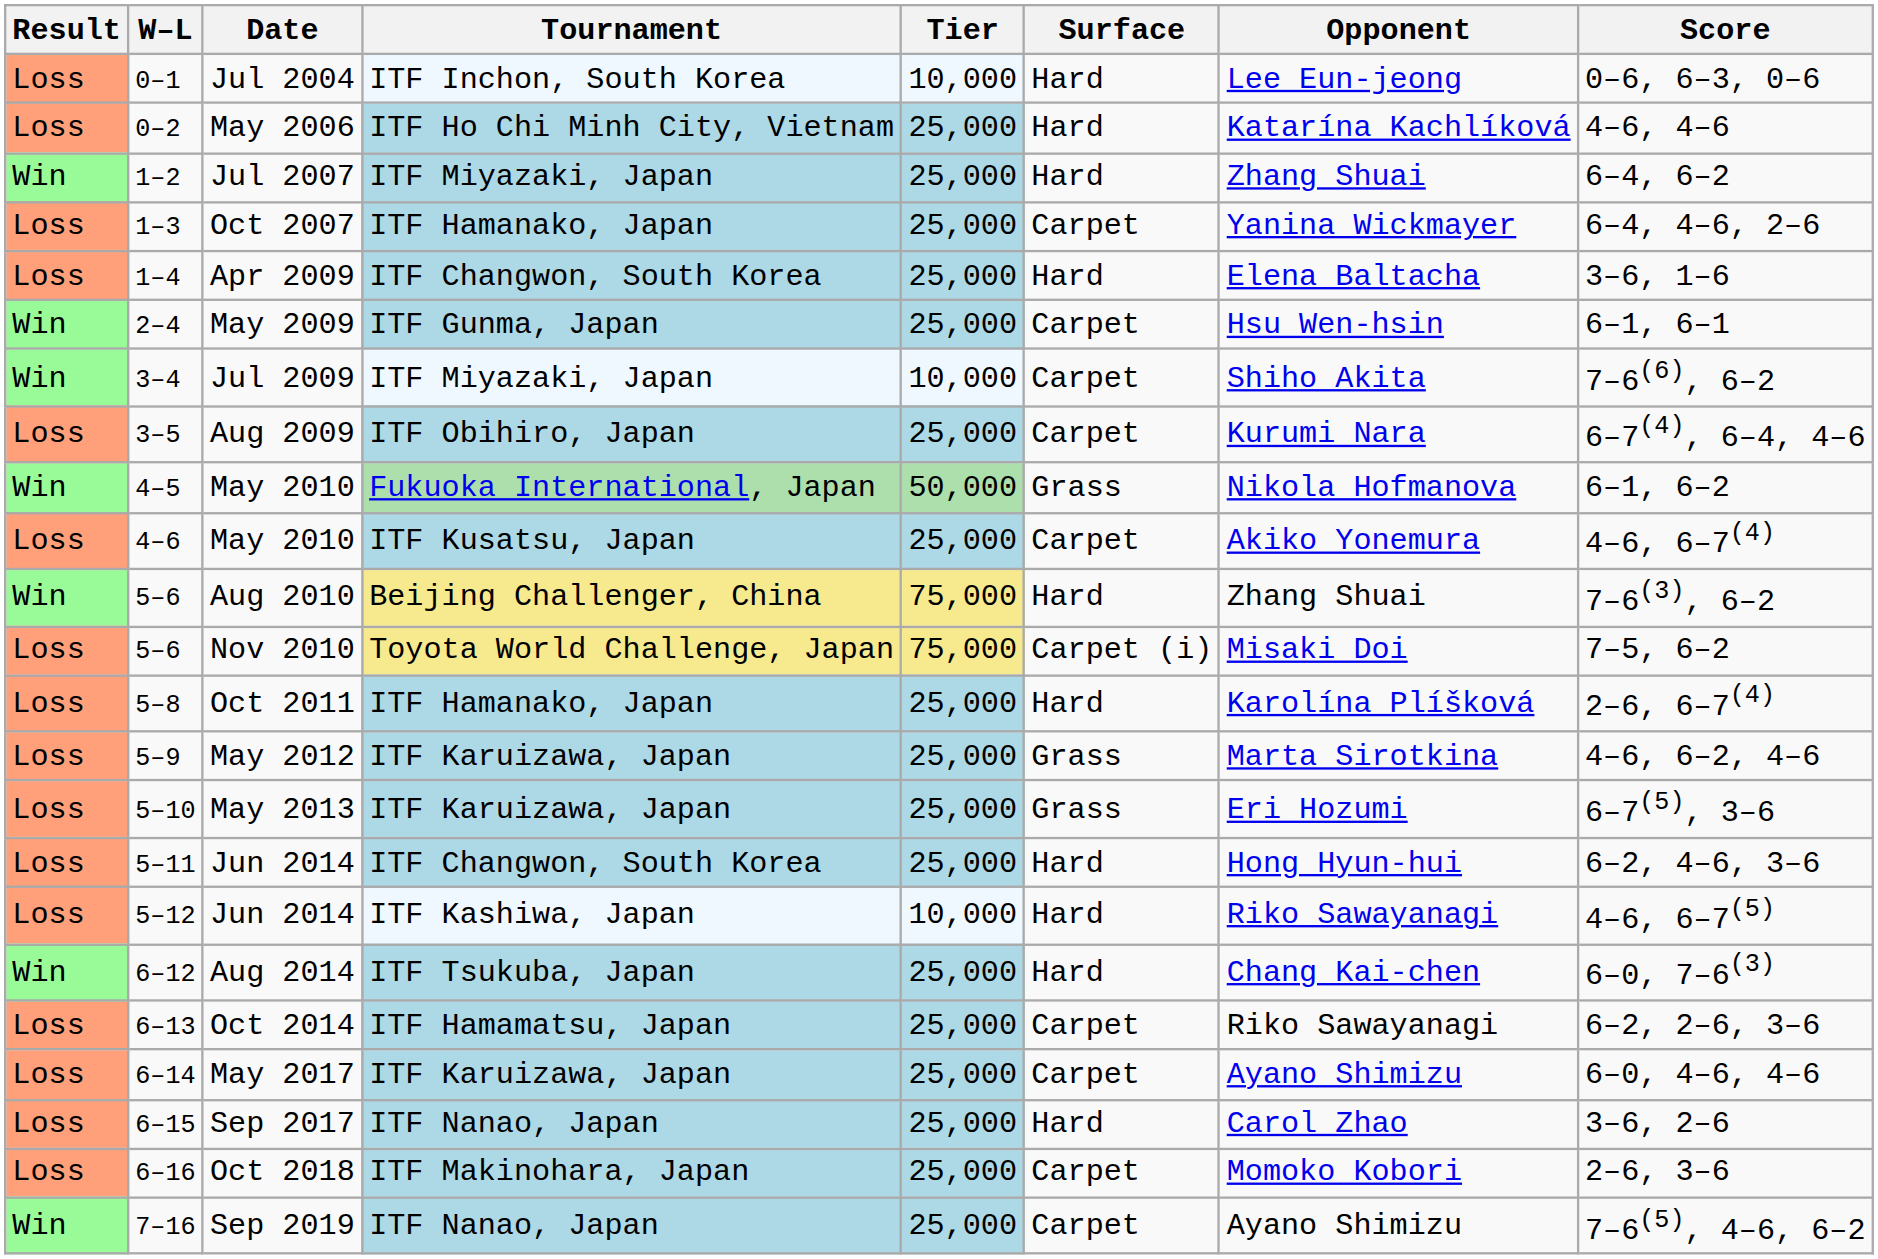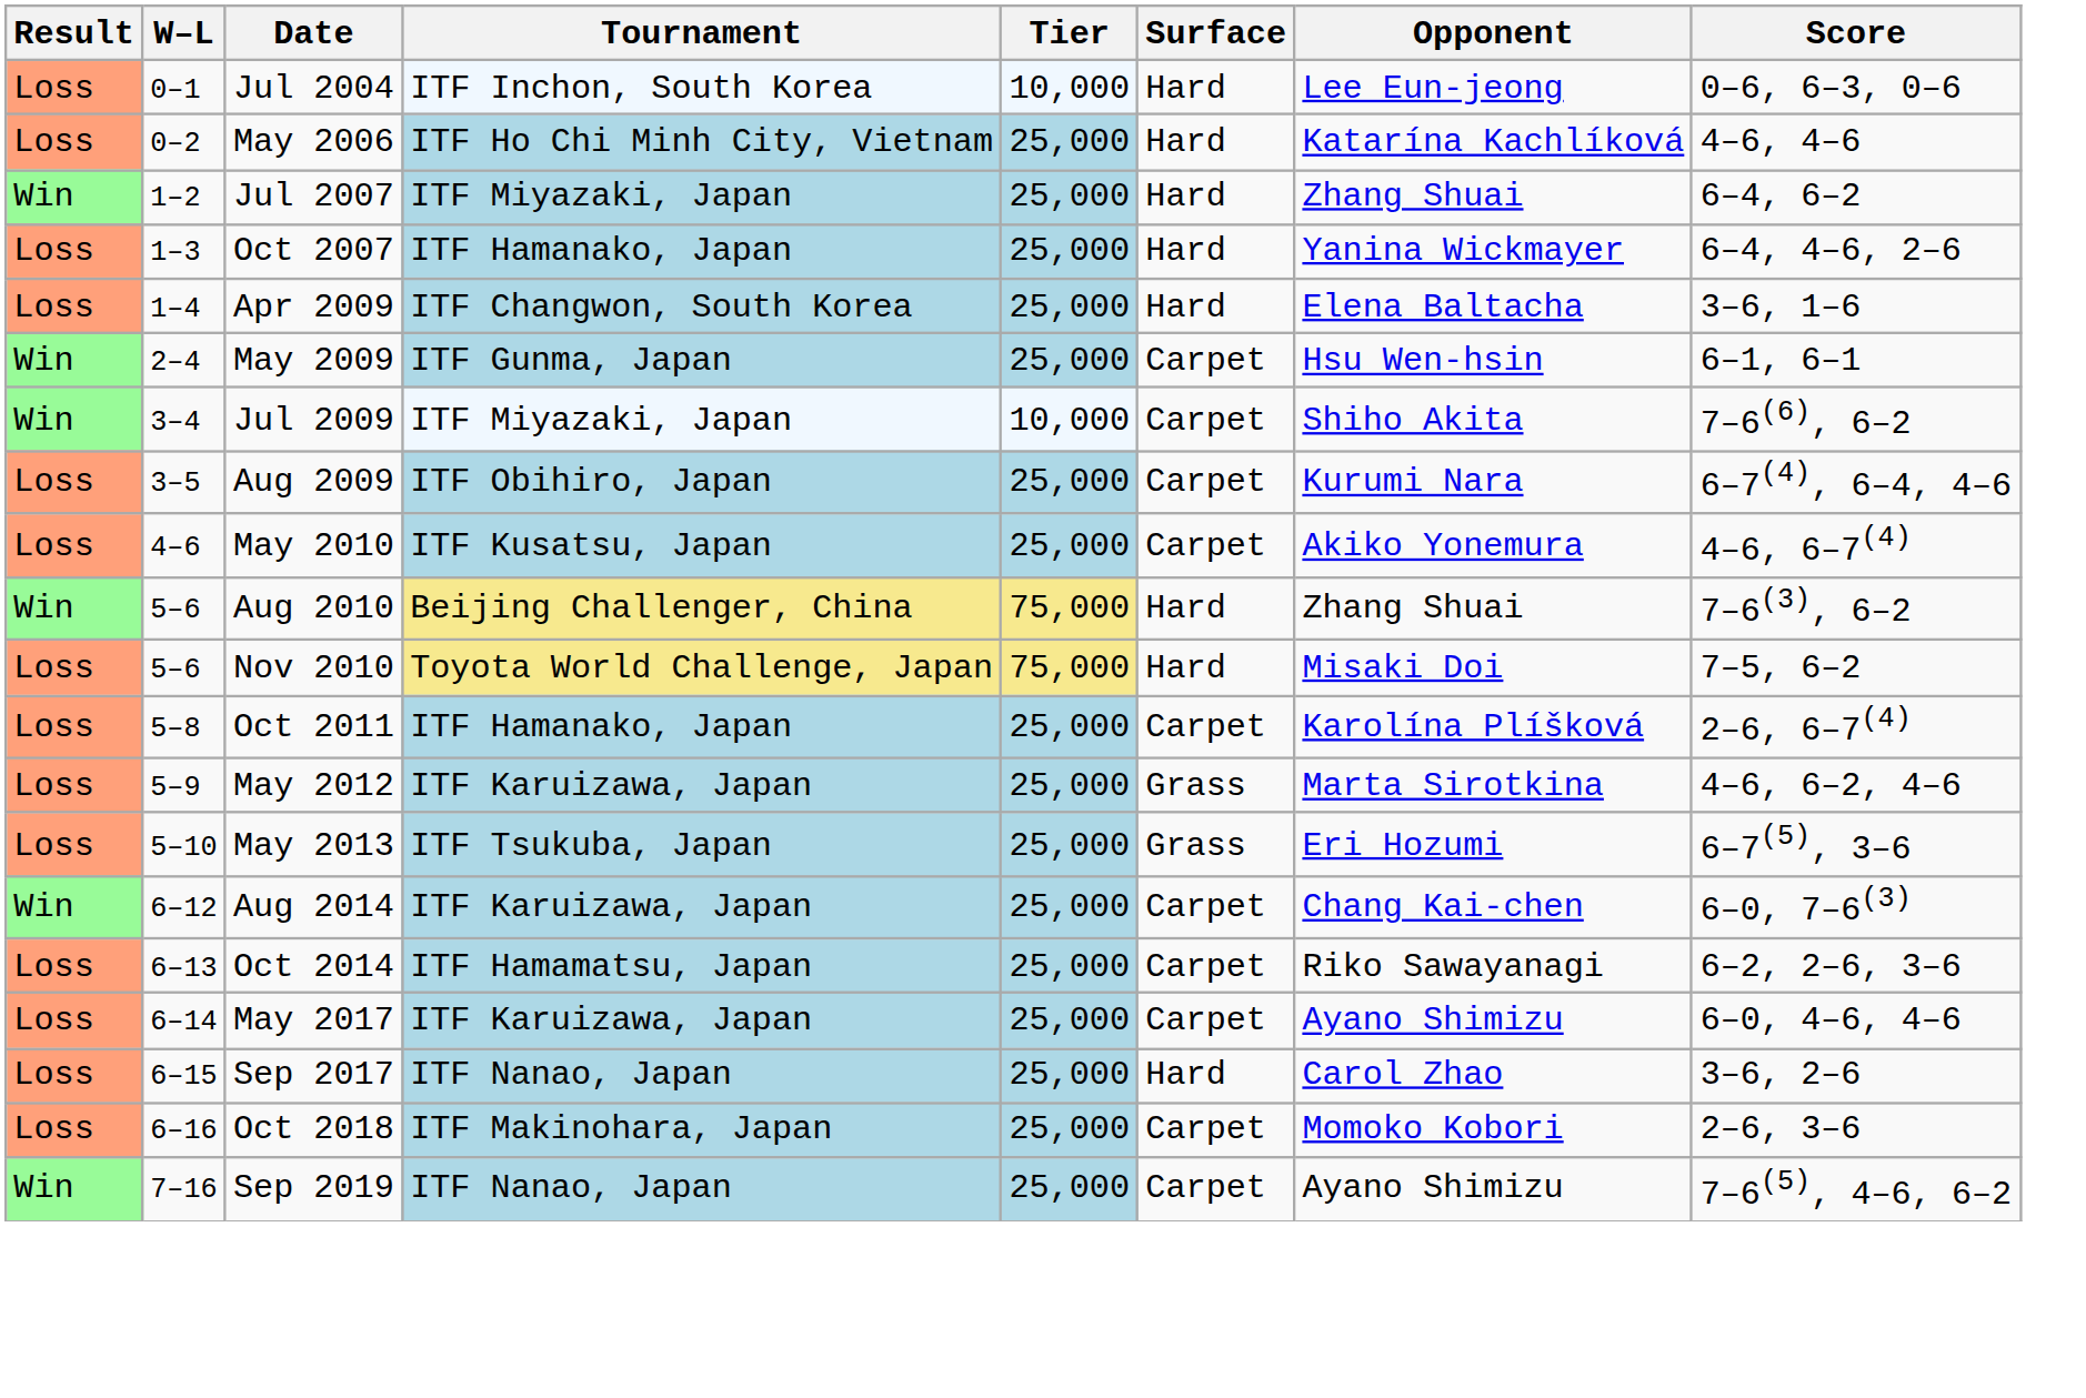Oct 2007 | Surface: Carpet -> Hard
- row: Win | 4–5 | May 2010 | Fukuoka International, Japan | 50,000 | Grass | Nikola Hofmanova | 6–1, 6–2
Nov 2010 | Surface: Carpet (i) -> Hard
Oct 2011 | Surface: Hard -> Carpet
May 2013 | Tournament: ITF Karuizawa, Japan -> ITF Tsukuba, Japan
- row: Loss | 5–11 | Jun 2014 | ITF Changwon, South Korea | 25,000 | Hard | Hong Hyun-hui | 6–2, 4–6, 3–6
- row: Loss | 5–12 | Jun 2014 | ITF Kashiwa, Japan | 10,000 | Hard | Riko Sawayanagi | 4–6, 6–7(5)
Aug 2014 | Tournament: ITF Tsukuba, Japan -> ITF Karuizawa, Japan
Aug 2014 | Surface: Hard -> Carpet
